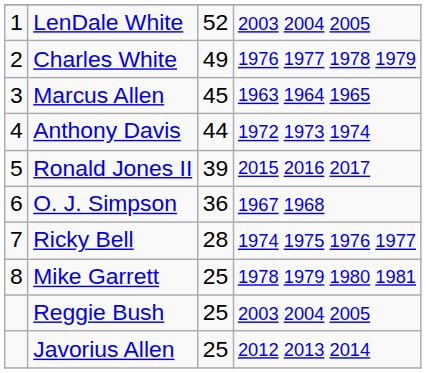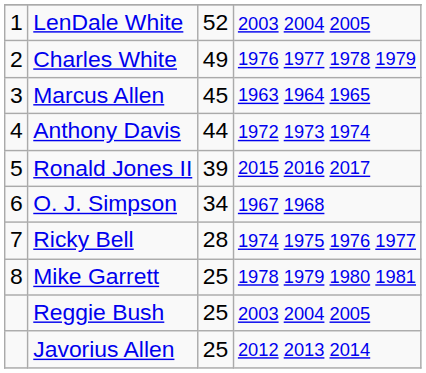O. J. Simpson | column 3: 36 -> 34
